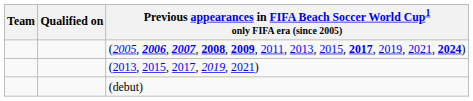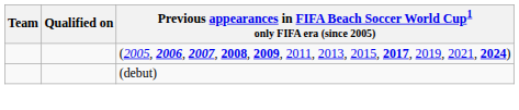- row: (2013, 2015, 2017, 2019, 2021)
